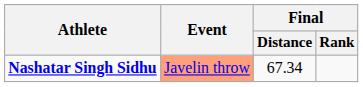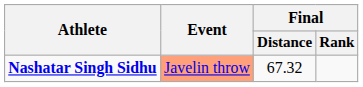Nashatar Singh Sidhu | Final / Distance: 67.34 -> 67.32
